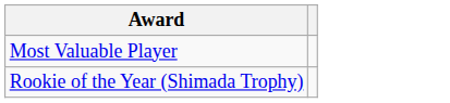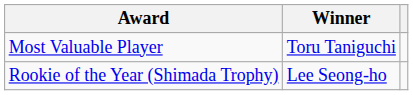+ column: Winner | Toru Taniguchi | Lee Seong-ho
